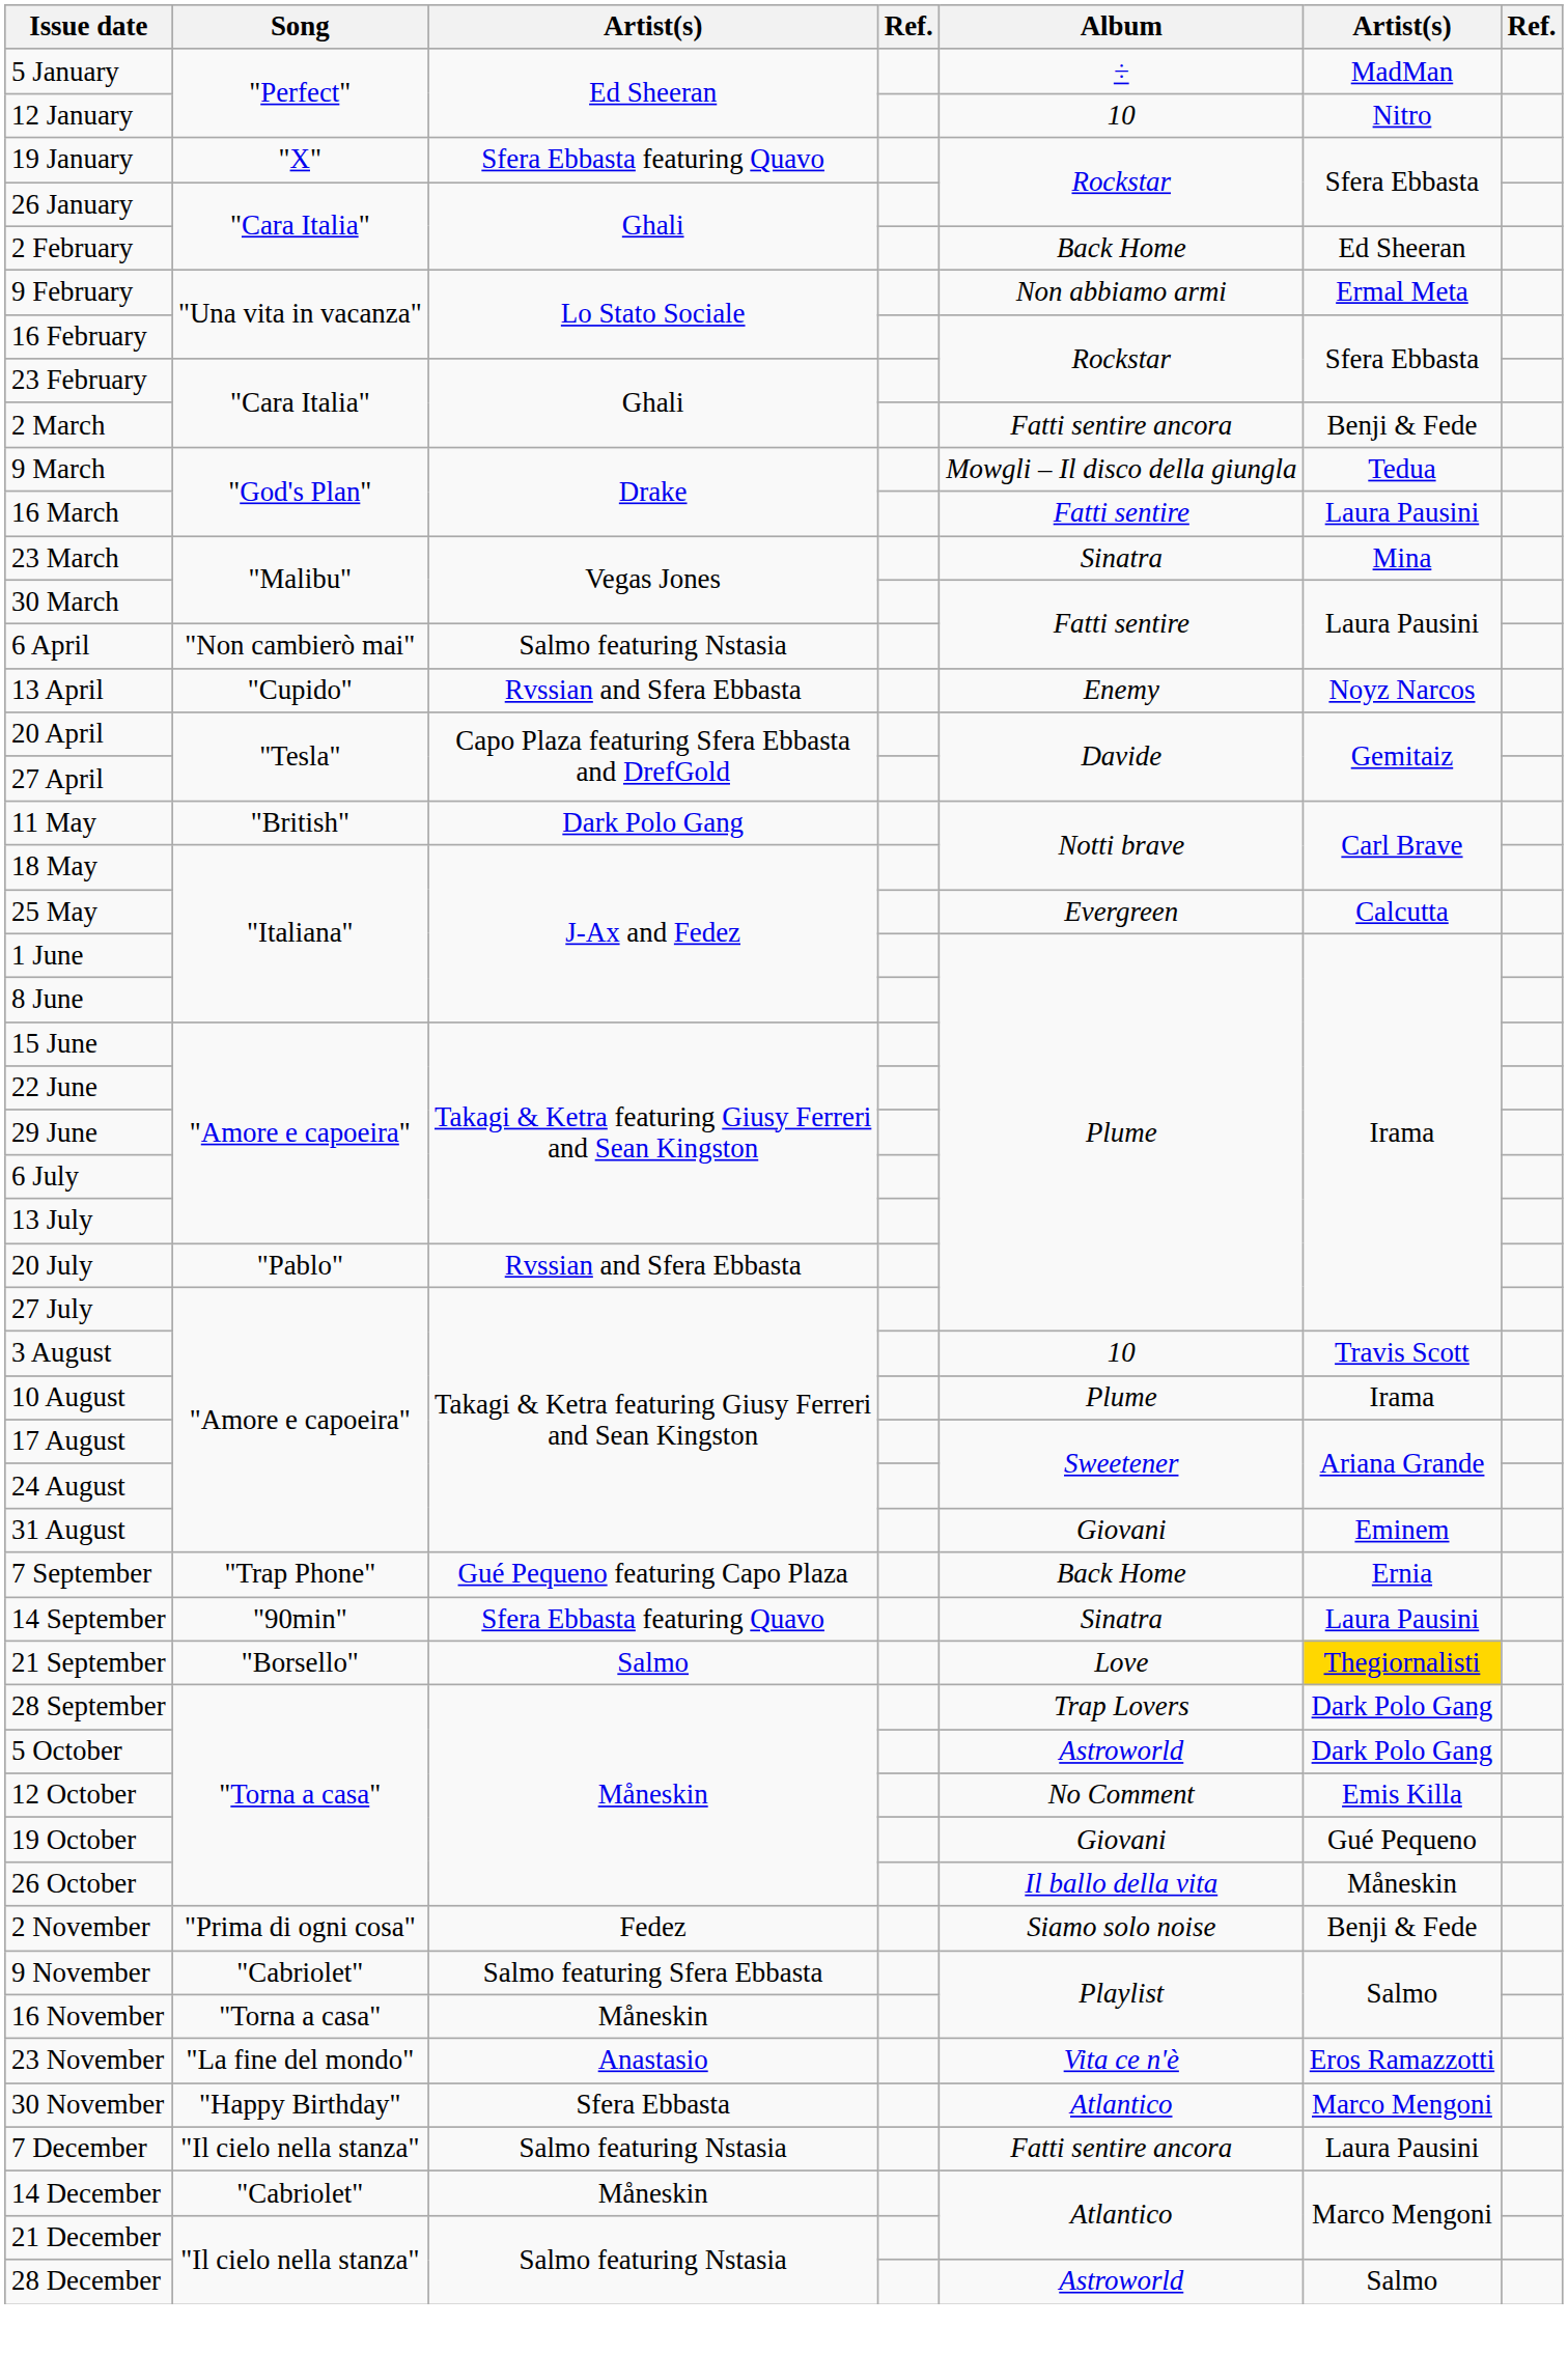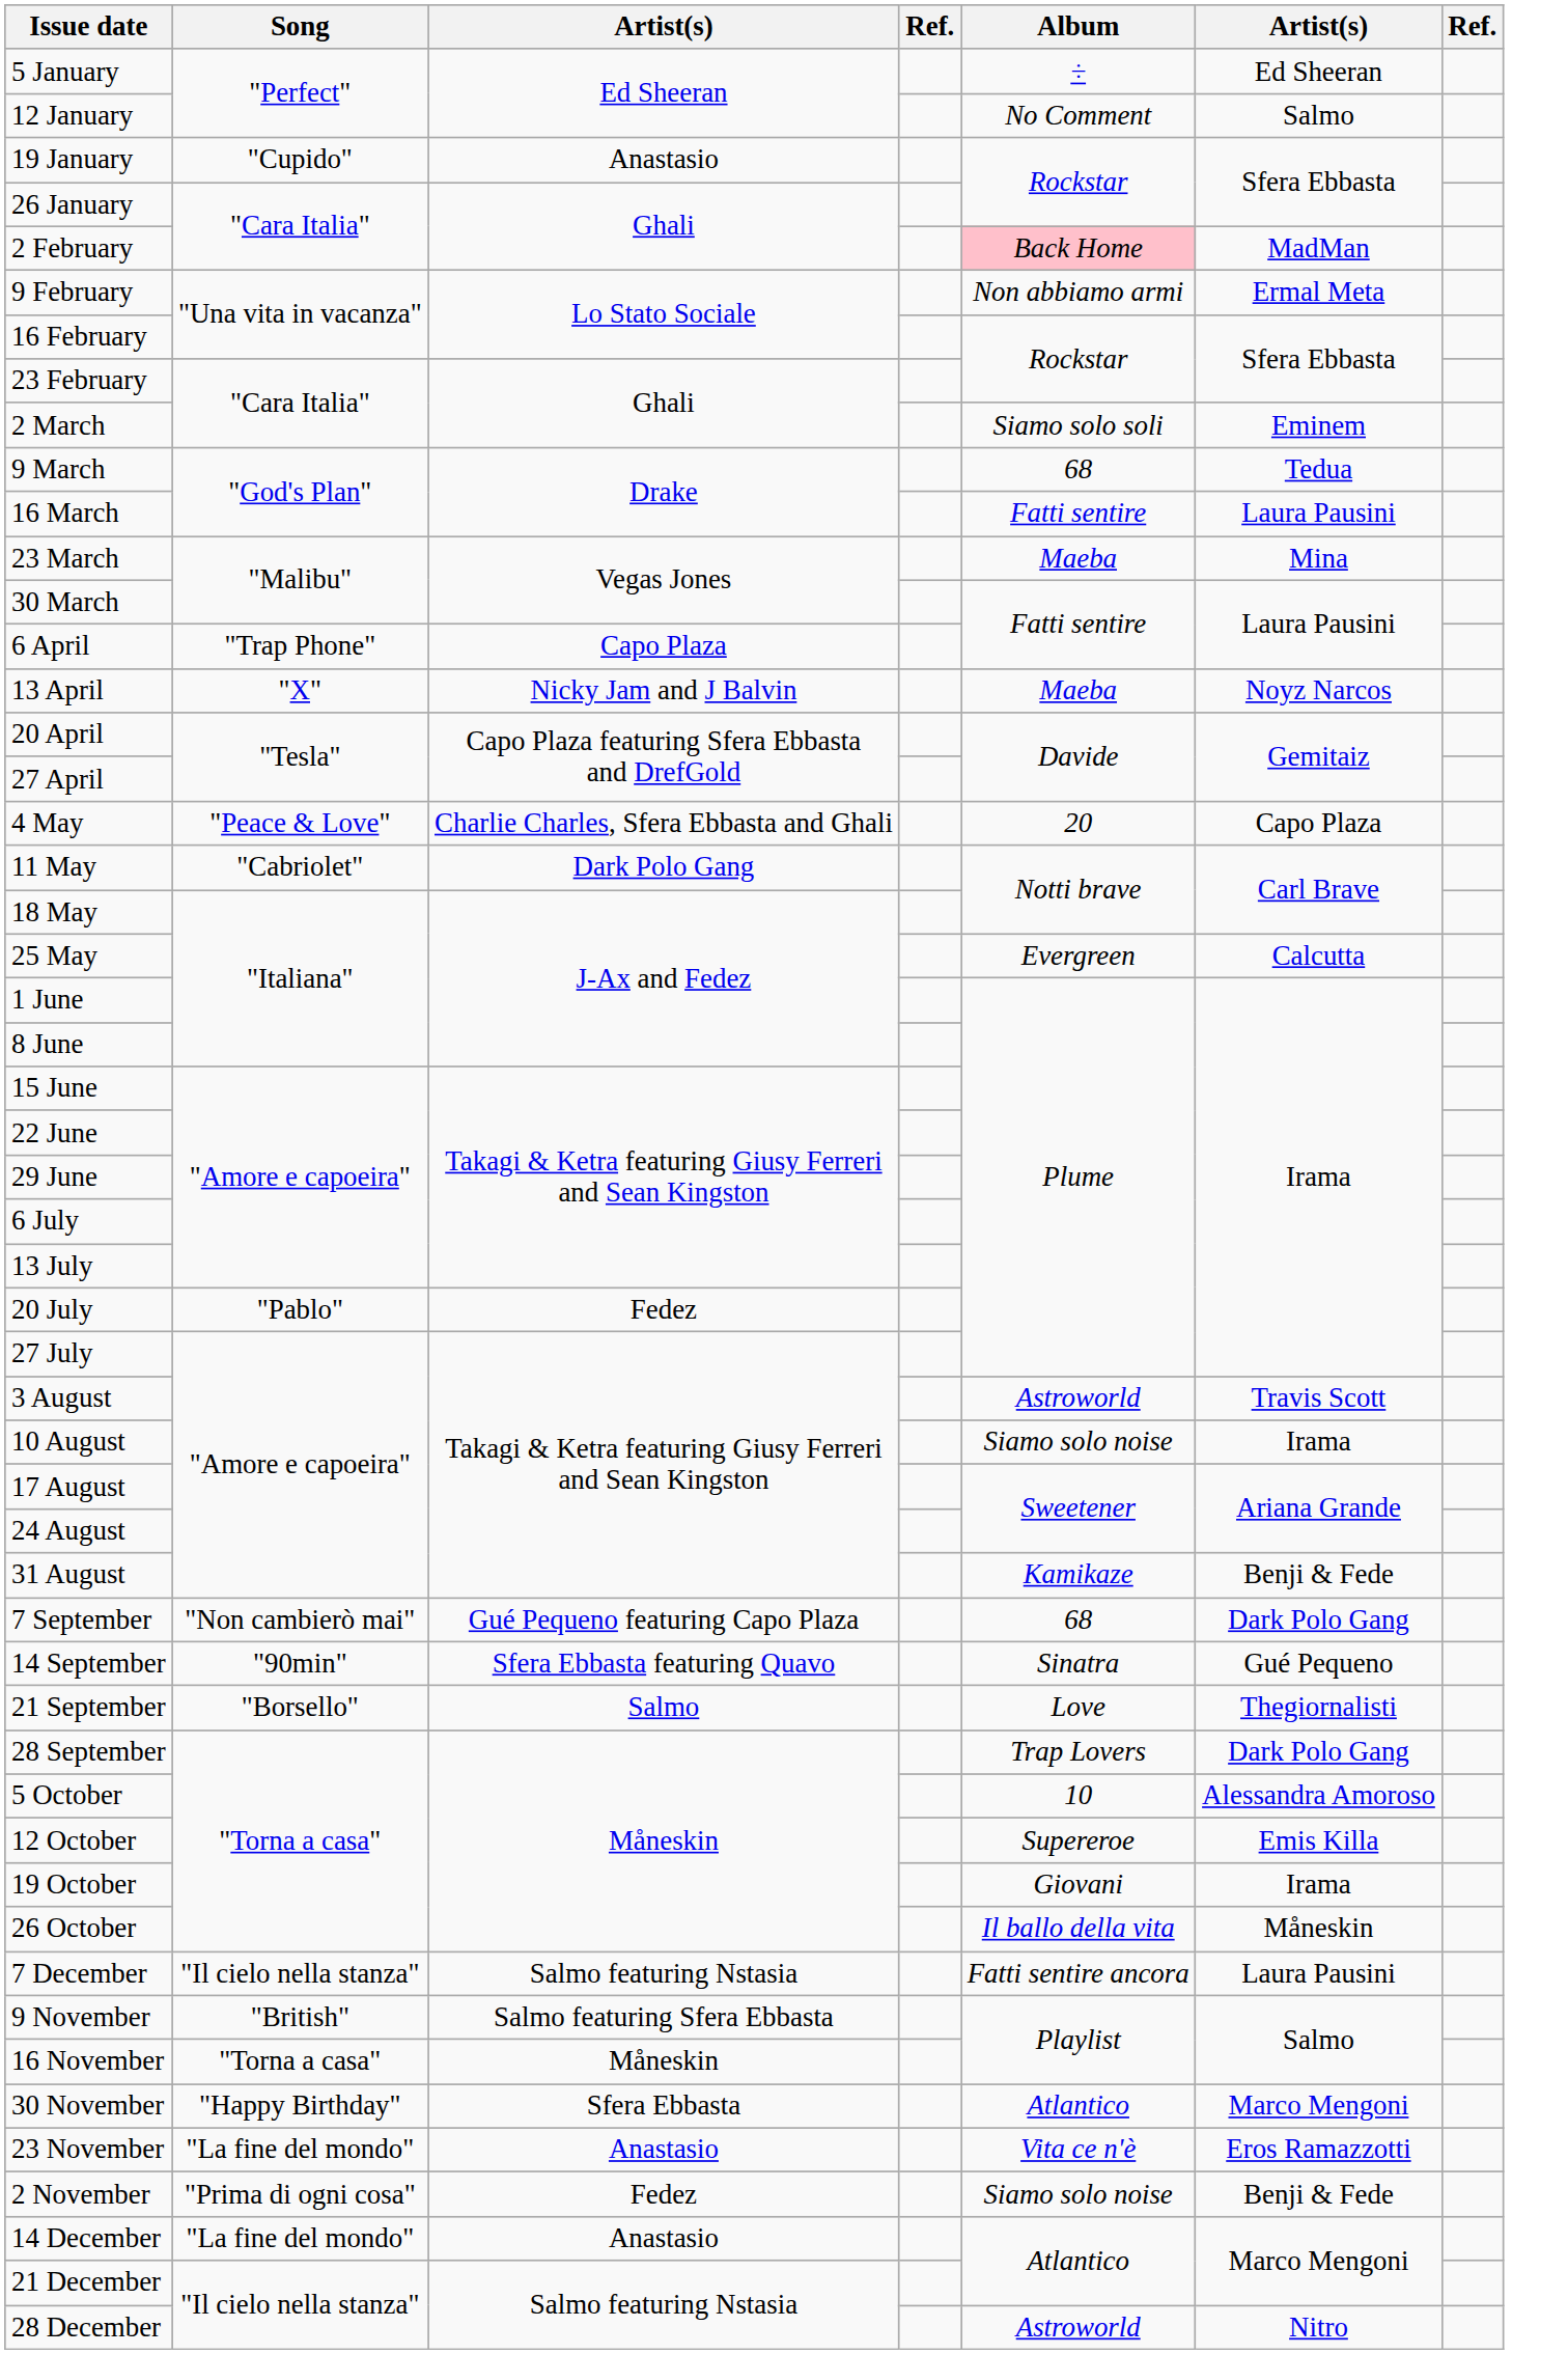5 January | column 6: MadMan -> Ed Sheeran
12 January | Album: 10 -> No Comment
12 January | column 6: Nitro -> Salmo
19 January | Song: "X" -> "Cupido"
19 January | column 3: Sfera Ebbasta featuring Quavo -> Anastasio
2 February | Album: no background -> pink background
2 February | column 6: Ed Sheeran -> MadMan
2 March | Album: Fatti sentire ancora -> Siamo solo soli
2 March | column 6: Benji & Fede -> Eminem
9 March | Album: Mowgli – Il disco della giungla -> 68
23 March | Album: Sinatra -> Maeba
6 April | Song: "Non cambierò mai" -> "Trap Phone"
6 April | column 3: Salmo featuring Nstasia -> Capo Plaza
13 April | Song: "Cupido" -> "X"
13 April | column 3: Rvssian and Sfera Ebbasta -> Nicky Jam and J Balvin
13 April | Album: Enemy -> Maeba
+ row: 4 May | "Peace & Love" | Charlie Charles, Sfera Ebbasta and Ghali | 20 | Capo Plaza
11 May | Song: "British" -> "Cabriolet"
20 July | column 3: Rvssian and Sfera Ebbasta -> Fedez
3 August | Album: 10 -> Astroworld
10 August | Album: Plume -> Siamo solo noise
31 August | Album: Giovani -> Kamikaze
31 August | column 6: Eminem -> Benji & Fede
7 September | Song: "Trap Phone" -> "Non cambierò mai"
7 September | Album: Back Home -> 68
7 September | column 6: Ernia -> Dark Polo Gang
14 September | column 6: Laura Pausini -> Gué Pequeno
21 September | column 6: gold background -> no background
5 October | Album: Astroworld -> 10
5 October | column 6: Dark Polo Gang -> Alessandra Amoroso
12 October | Album: No Comment -> Supereroe
19 October | column 6: Gué Pequeno -> Irama
rows swapped: 2 November <-> 7 December
9 November | Song: "Cabriolet" -> "British"
rows swapped: 23 November <-> 30 November
14 December | Song: "Cabriolet" -> "La fine del mondo"
14 December | column 3: Måneskin -> Anastasio
28 December | column 6: Salmo -> Nitro
